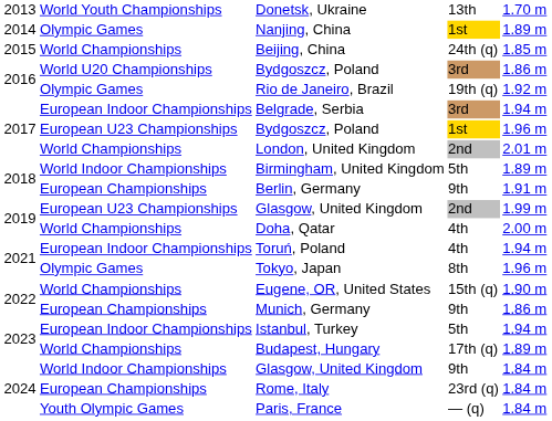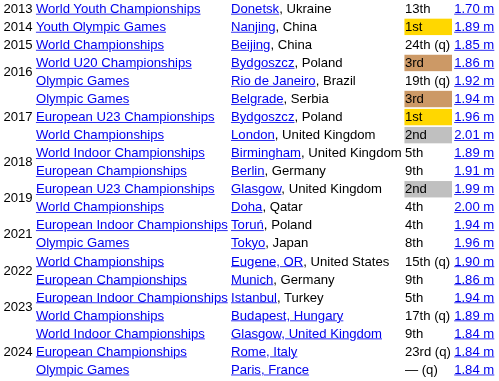Nanjing, China | column 2: Olympic Games -> Youth Olympic Games
Belgrade, Serbia | column 2: European Indoor Championships -> Olympic Games
Paris, France | column 2: Youth Olympic Games -> Olympic Games
